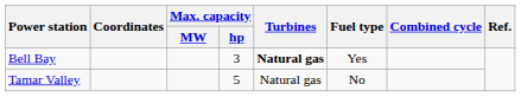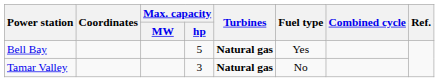Bell Bay | Max. capacity / hp: 3 -> 5
Tamar Valley | Max. capacity / hp: 5 -> 3
Tamar Valley | Turbines: normal -> bold
